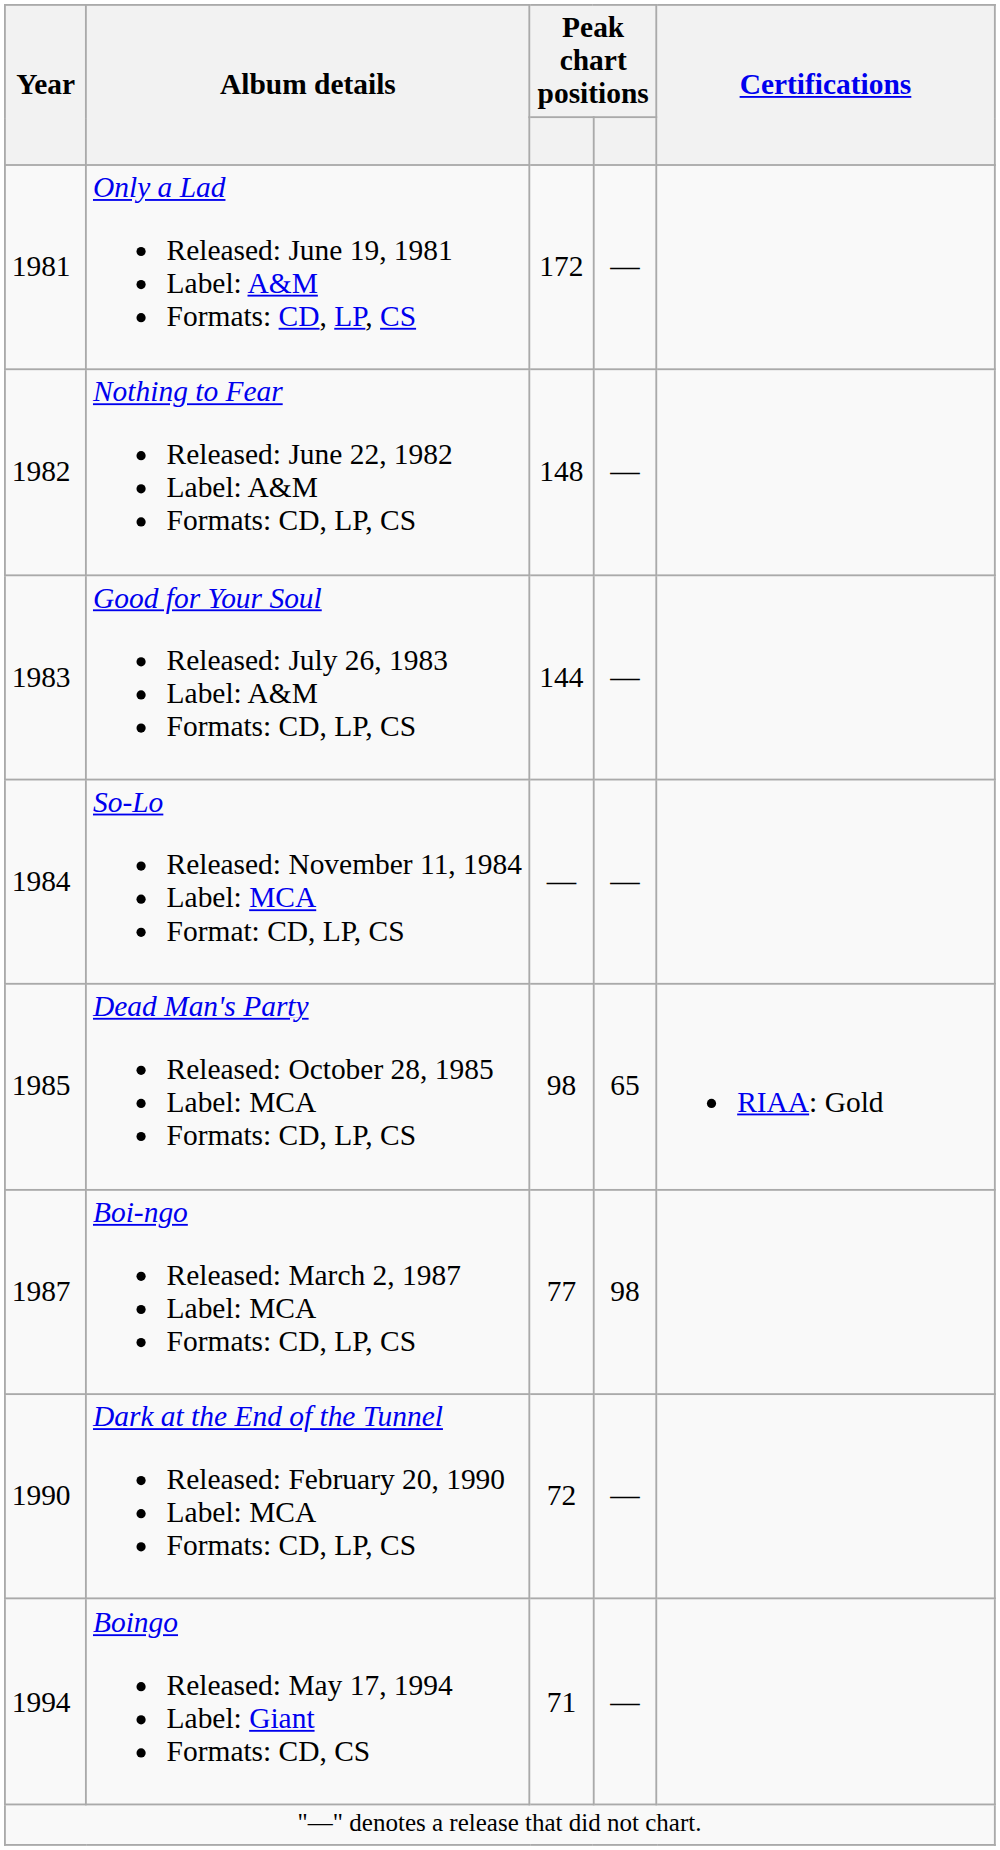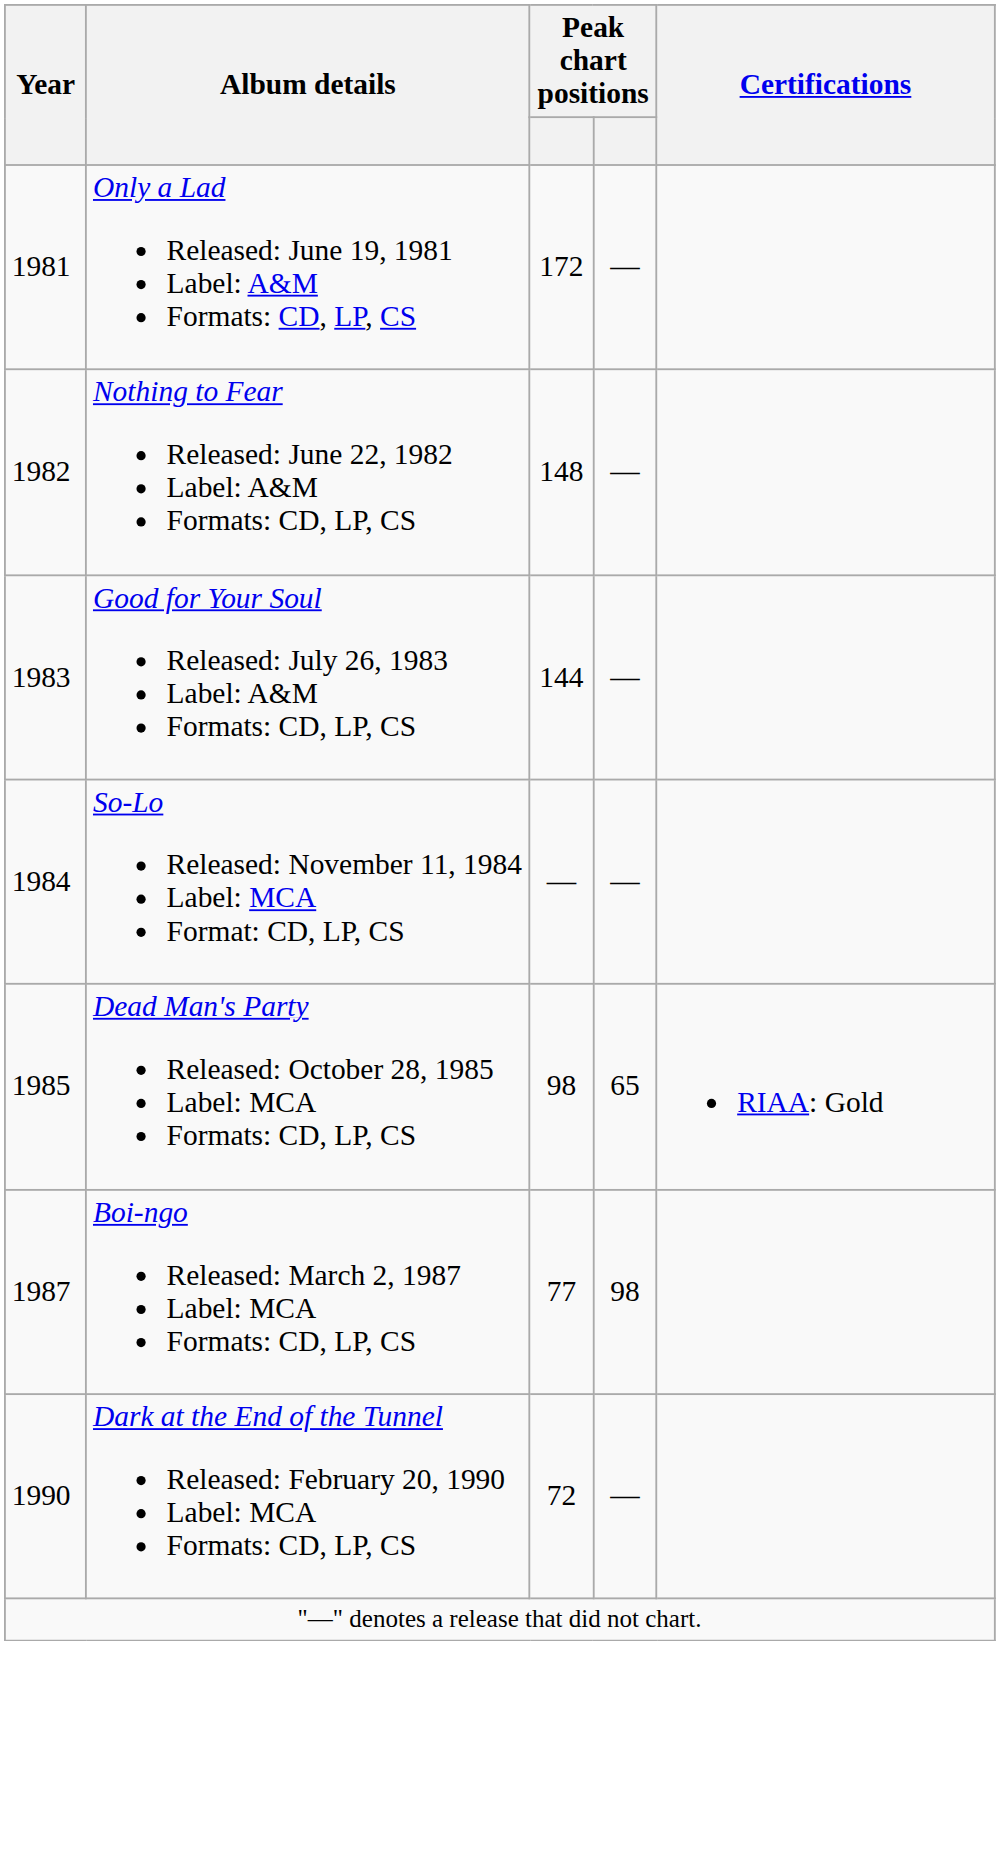- row: 1994 | Boingo Released: May 17, 1994 Label: Giant Formats: CD, CS | 71 | —
